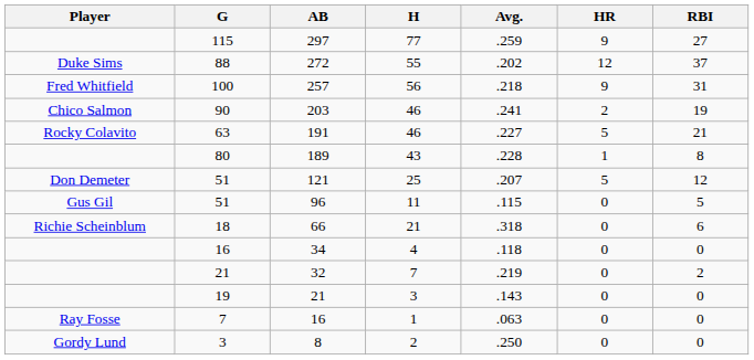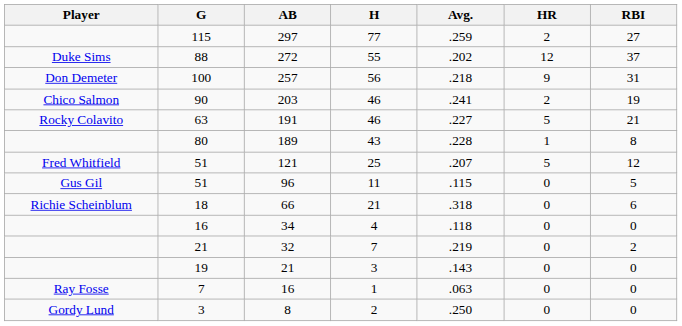297 | HR: 9 -> 2
257 | Player: Fred Whitfield -> Don Demeter
121 | Player: Don Demeter -> Fred Whitfield
